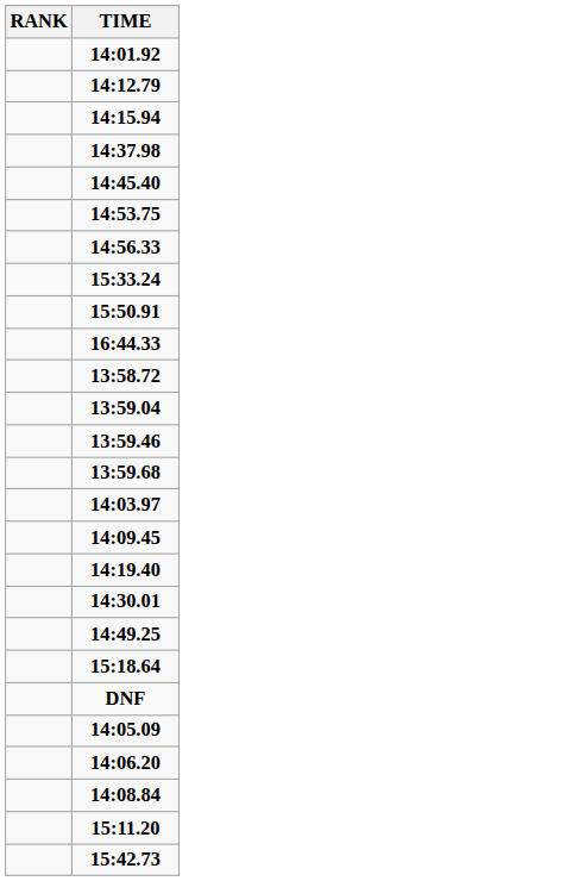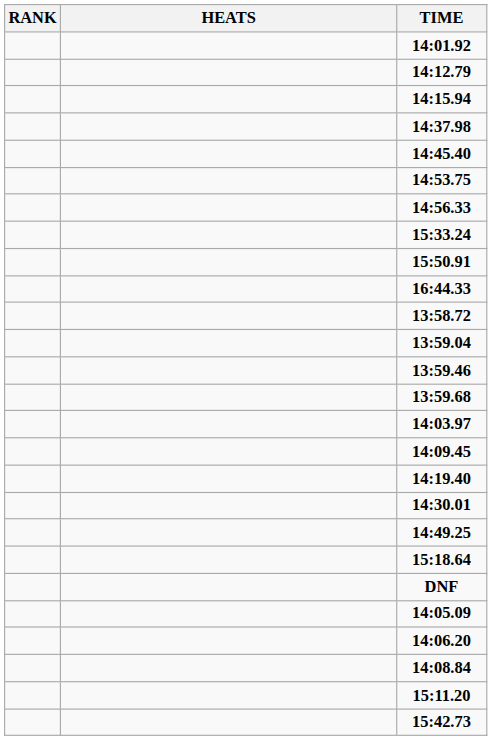+ column: HEATS
